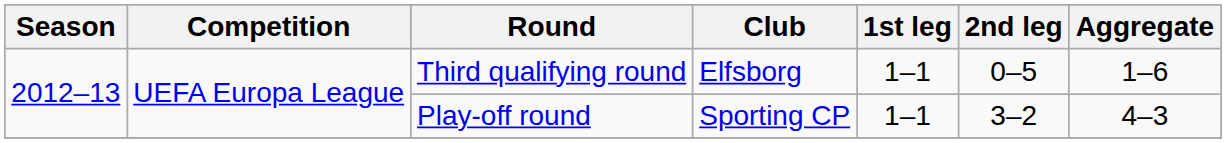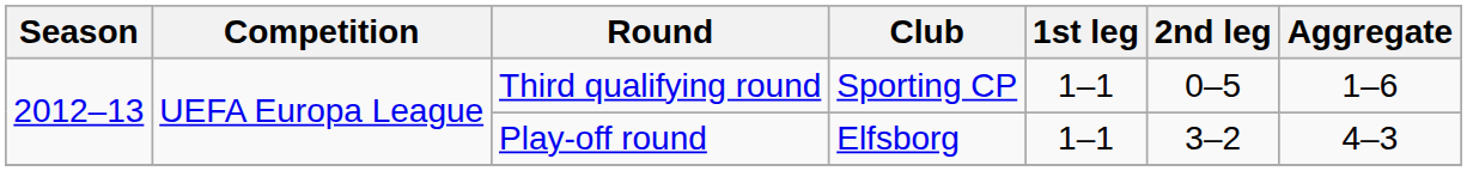Third qualifying round | Club: Elfsborg -> Sporting CP
Play-off round | Club: Sporting CP -> Elfsborg
